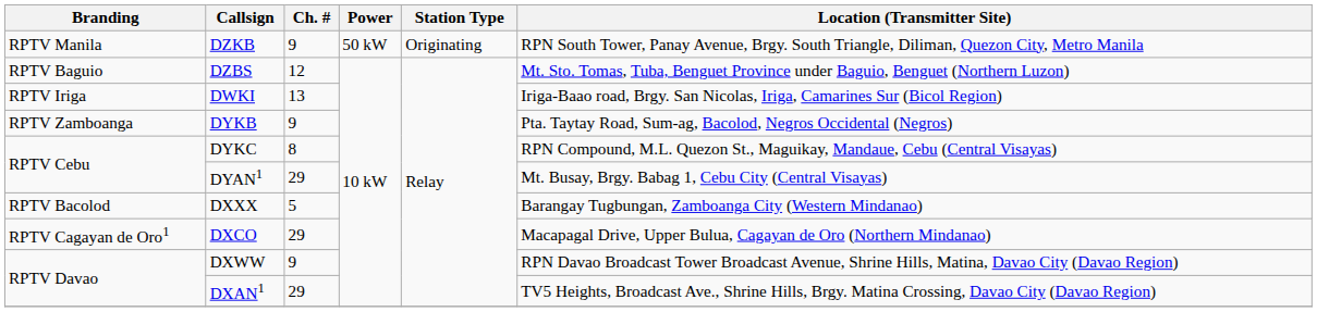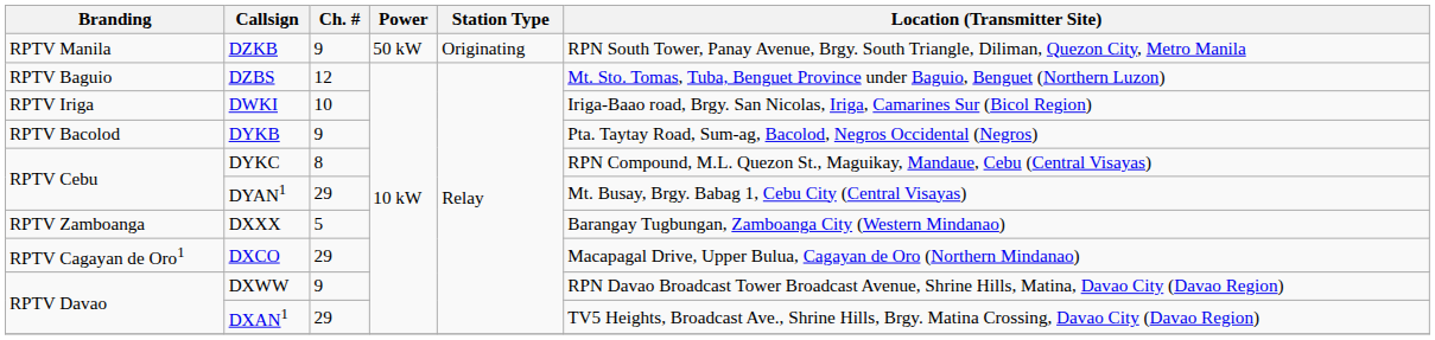DWKI | Ch. #: 13 -> 10
DYKB | Branding: RPTV Zamboanga -> RPTV Bacolod
DXXX | Branding: RPTV Bacolod -> RPTV Zamboanga
